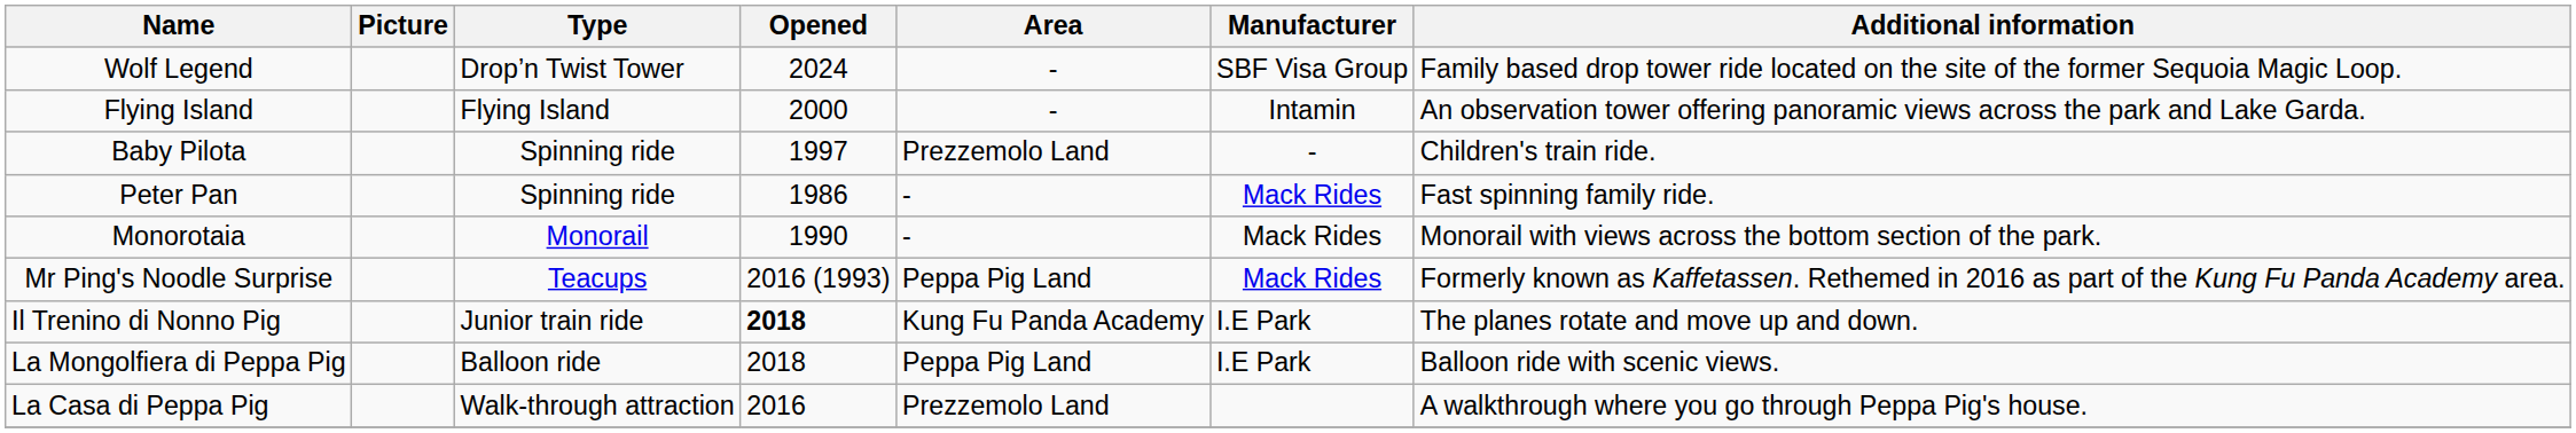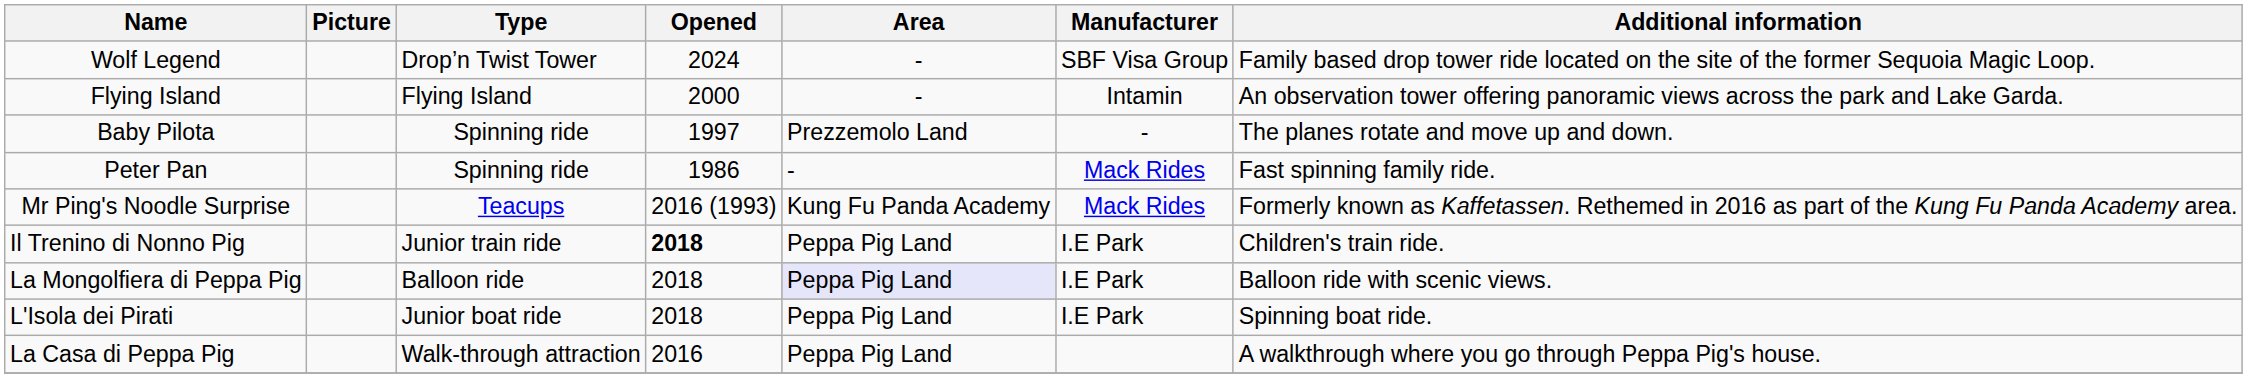Baby Pilota | Additional information: Children's train ride. -> The planes rotate and move up and down.
- row: Monorotaia | Monorail | 1990 | - | Mack Rides | Monorail with views across the bottom section of the park.
Mr Ping's Noodle Surprise | Area: Peppa Pig Land -> Kung Fu Panda Academy
Il Trenino di Nonno Pig | Area: Kung Fu Panda Academy -> Peppa Pig Land
Il Trenino di Nonno Pig | Additional information: The planes rotate and move up and down. -> Children's train ride.
La Mongolfiera di Peppa Pig | Area: no background -> lavender background
+ row: L'Isola dei Pirati | Junior boat ride | 2018 | Peppa Pig Land | I.E Park | Spinning boat ride.
La Casa di Peppa Pig | Area: Prezzemolo Land -> Peppa Pig Land
